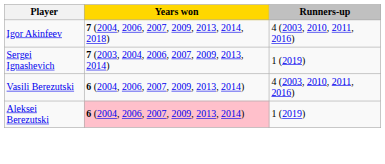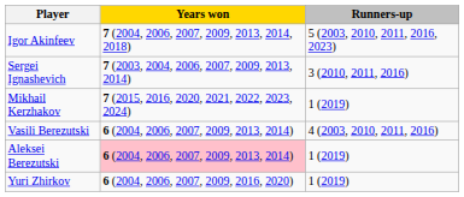Igor Akinfeev | Runners-up: 4 (2003, 2010, 2011, 2016) -> 5 (2003, 2010, 2011, 2016, 2023)
Sergei Ignashevich | Runners-up: 1 (2019) -> 3 (2010, 2011, 2016)
+ row: Mikhail Kerzhakov | 7 (2015, 2016, 2020, 2021, 2022, 2023, 2024) | 1 (2019)
+ row: Yuri Zhirkov | 6 (2004, 2006, 2007, 2009, 2016, 2020) | 1 (2019)
